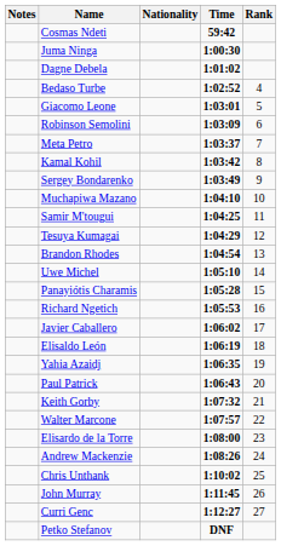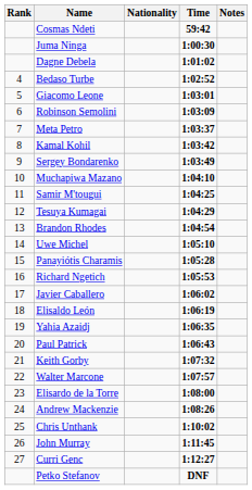columns swapped: Rank <-> Notes
